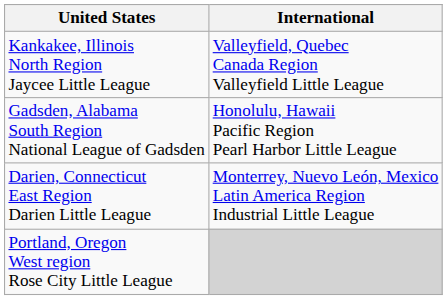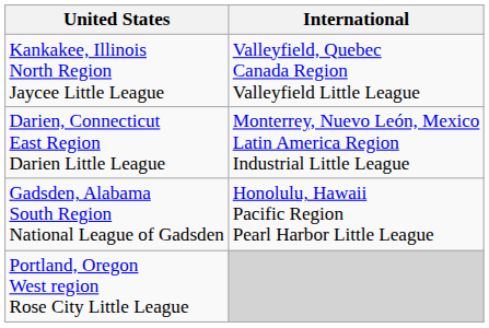rows swapped: Darien, Connecticut East Region Darien Little League <-> Gadsden, Alabama South Region National League of Gadsden
